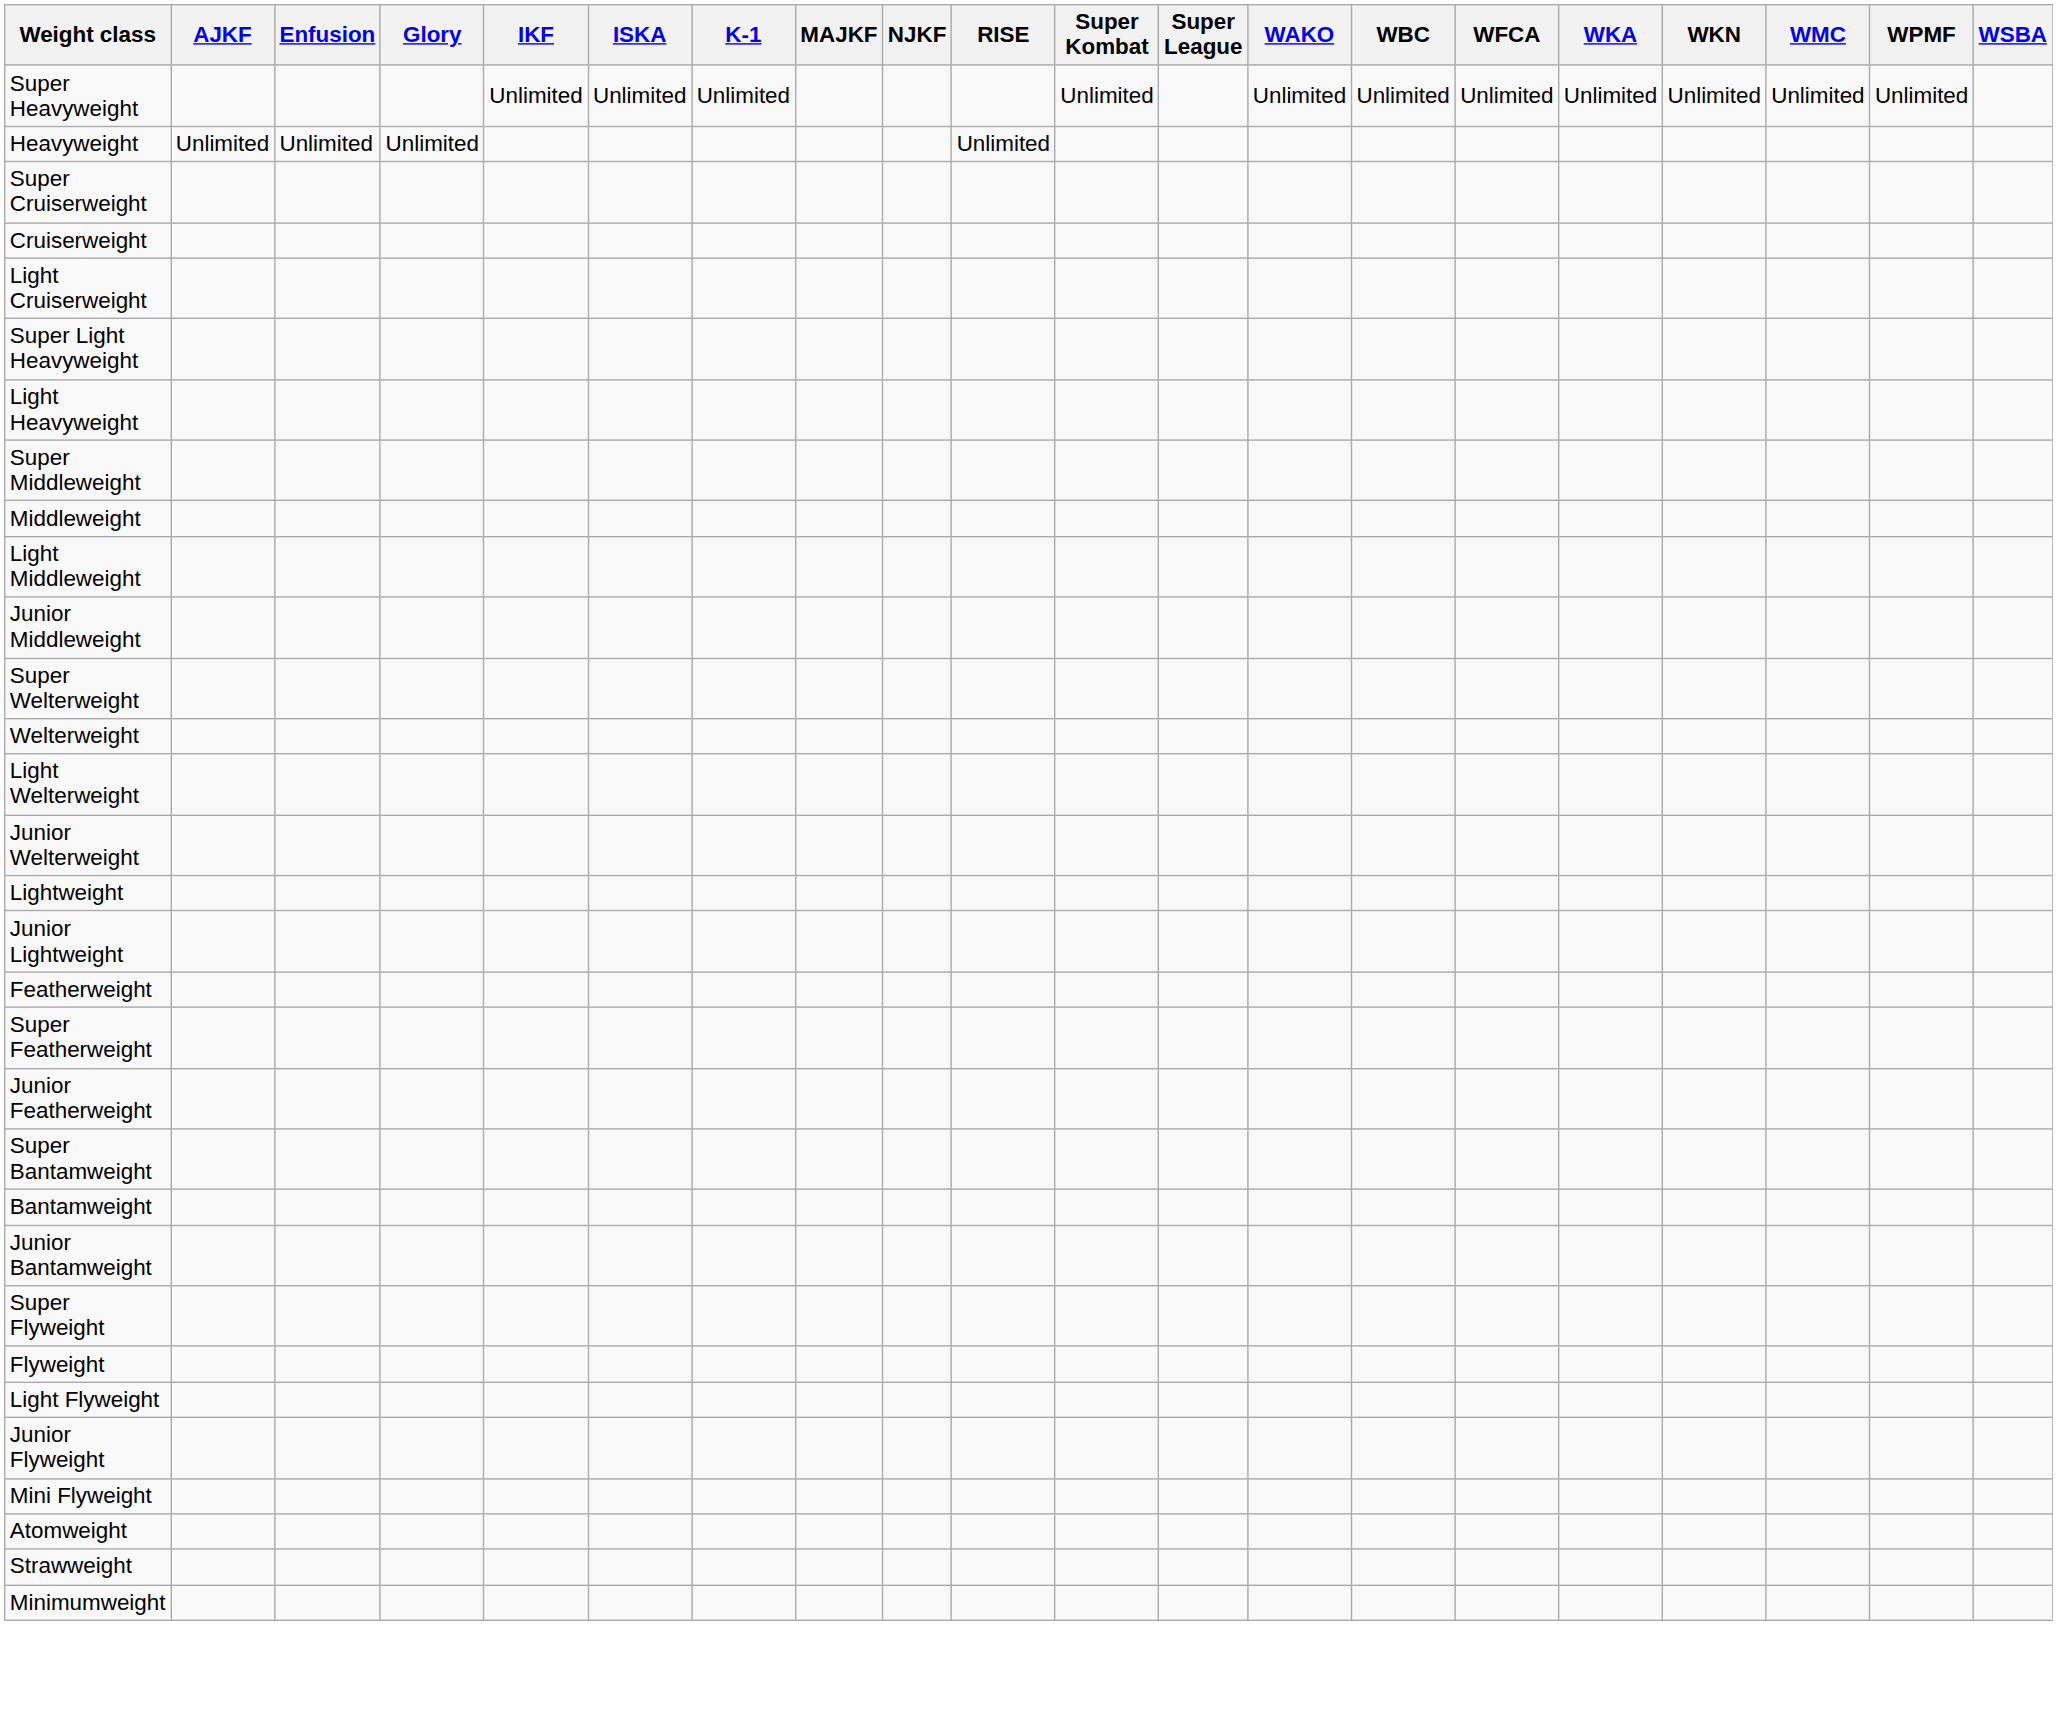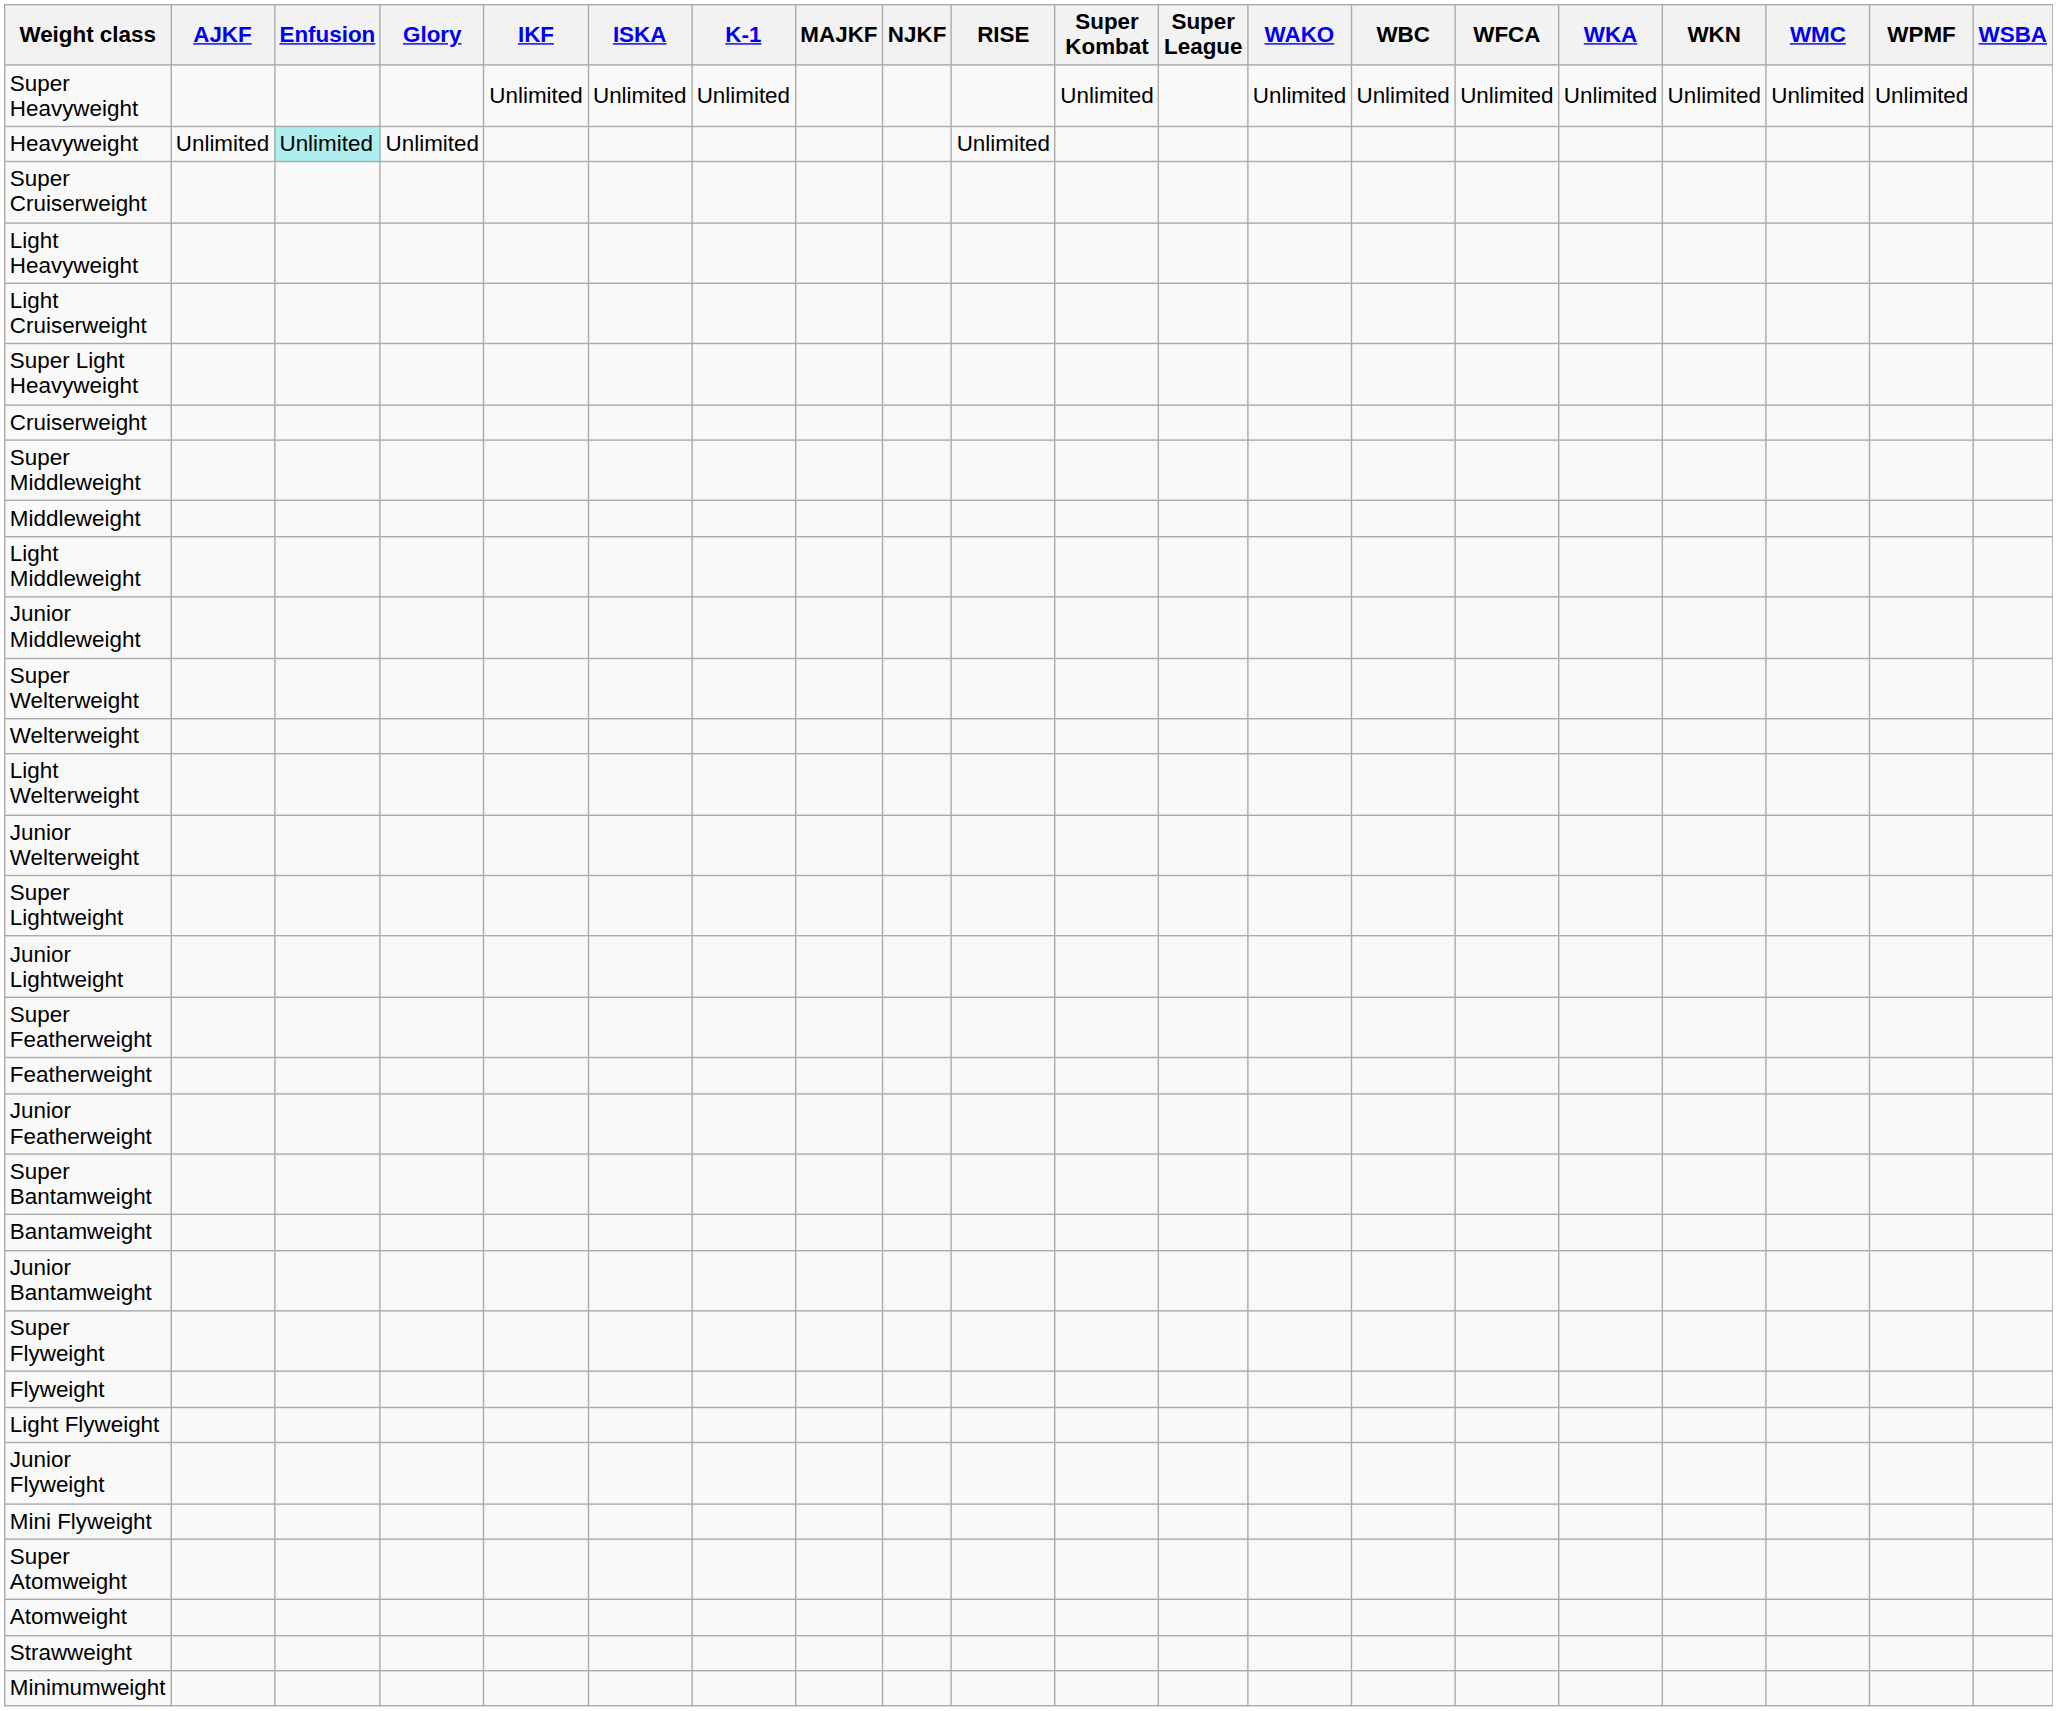Heavyweight | Enfusion: no background -> paleturquoise background
rows swapped: Cruiserweight <-> Light Heavyweight
+ row: Super Lightweight
- row: Lightweight
rows swapped: Super Featherweight <-> Featherweight
+ row: Super Atomweight
